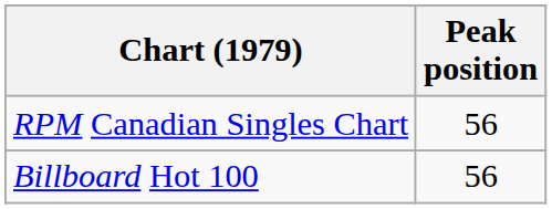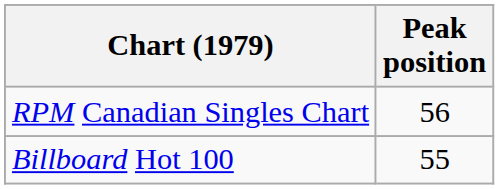Billboard Hot 100 | Peak position: 56 -> 55
